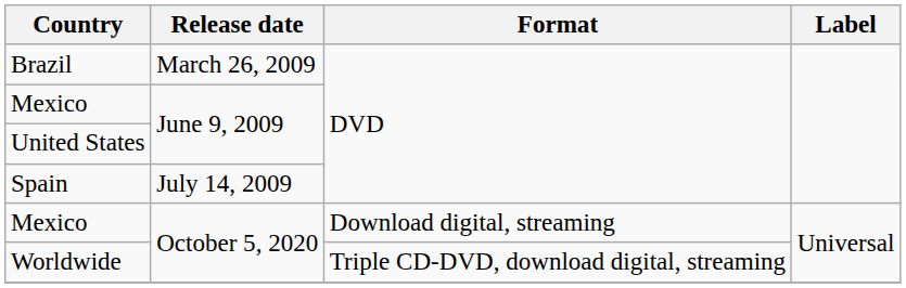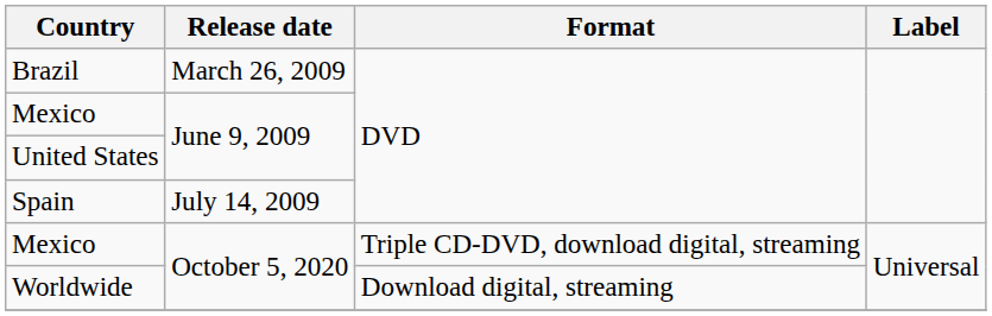Mexico / October 5, 2020 | Format: Download digital, streaming -> Triple CD-DVD, download digital, streaming
Worldwide | Format: Triple CD-DVD, download digital, streaming -> Download digital, streaming
